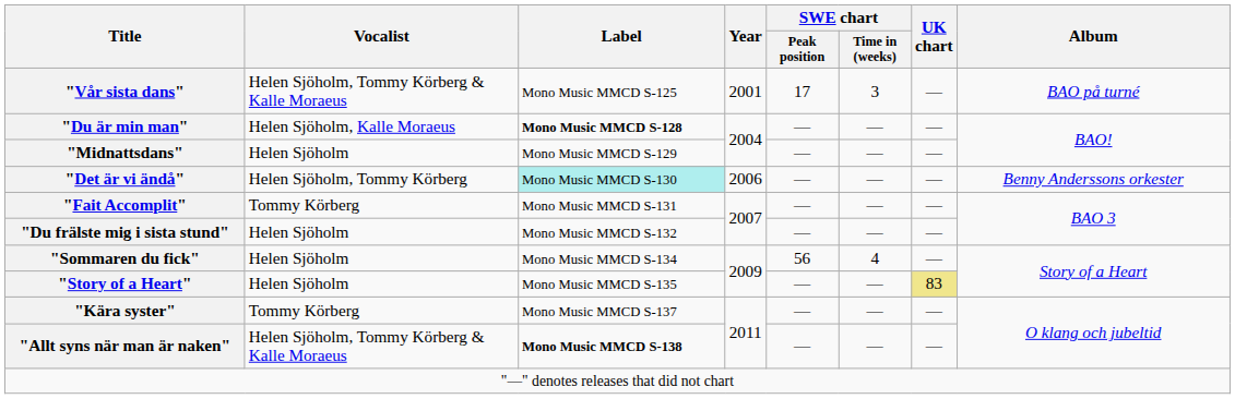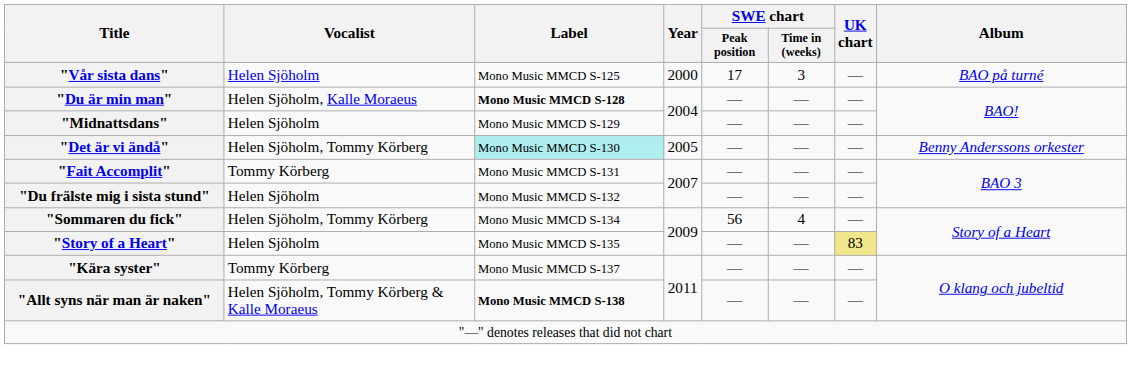"Vår sista dans" | Vocalist: Helen Sjöholm, Tommy Körberg & Kalle Moraeus -> Helen Sjöholm
"Vår sista dans" | Year: 2001 -> 2000
"Det är vi ändå" | Year: 2006 -> 2005
"Sommaren du fick" | Vocalist: Helen Sjöholm -> Helen Sjöholm, Tommy Körberg
